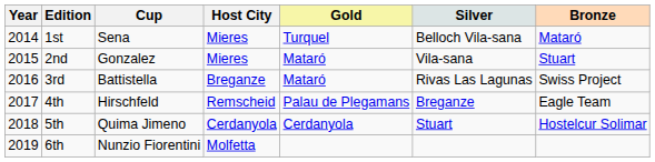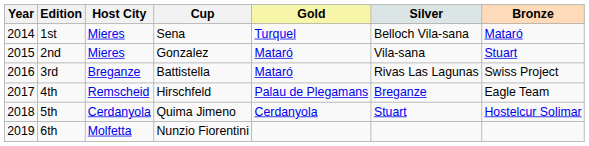columns swapped: Cup <-> Host City
